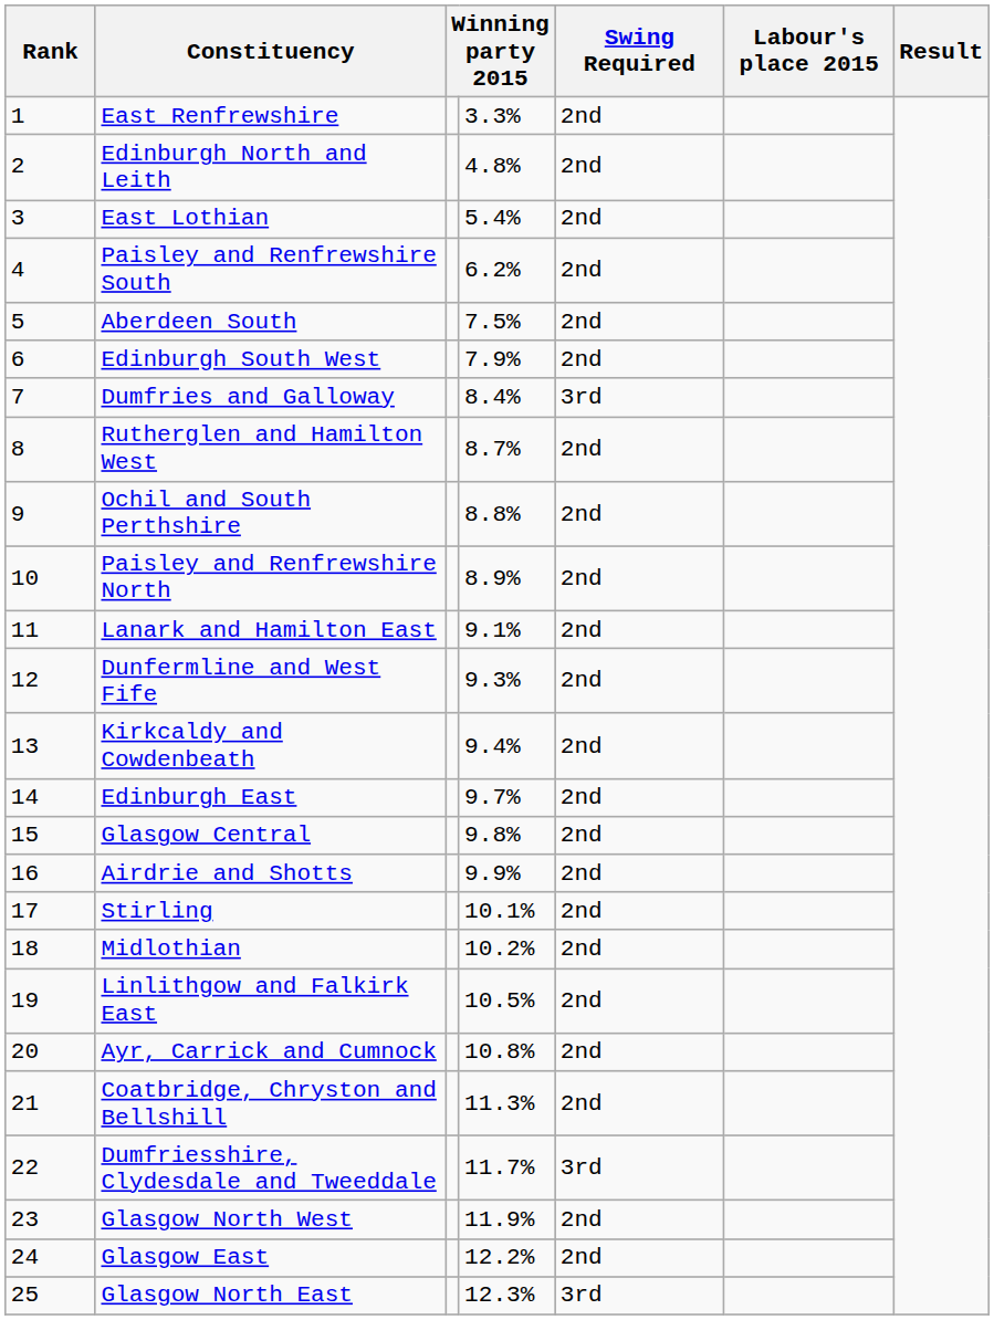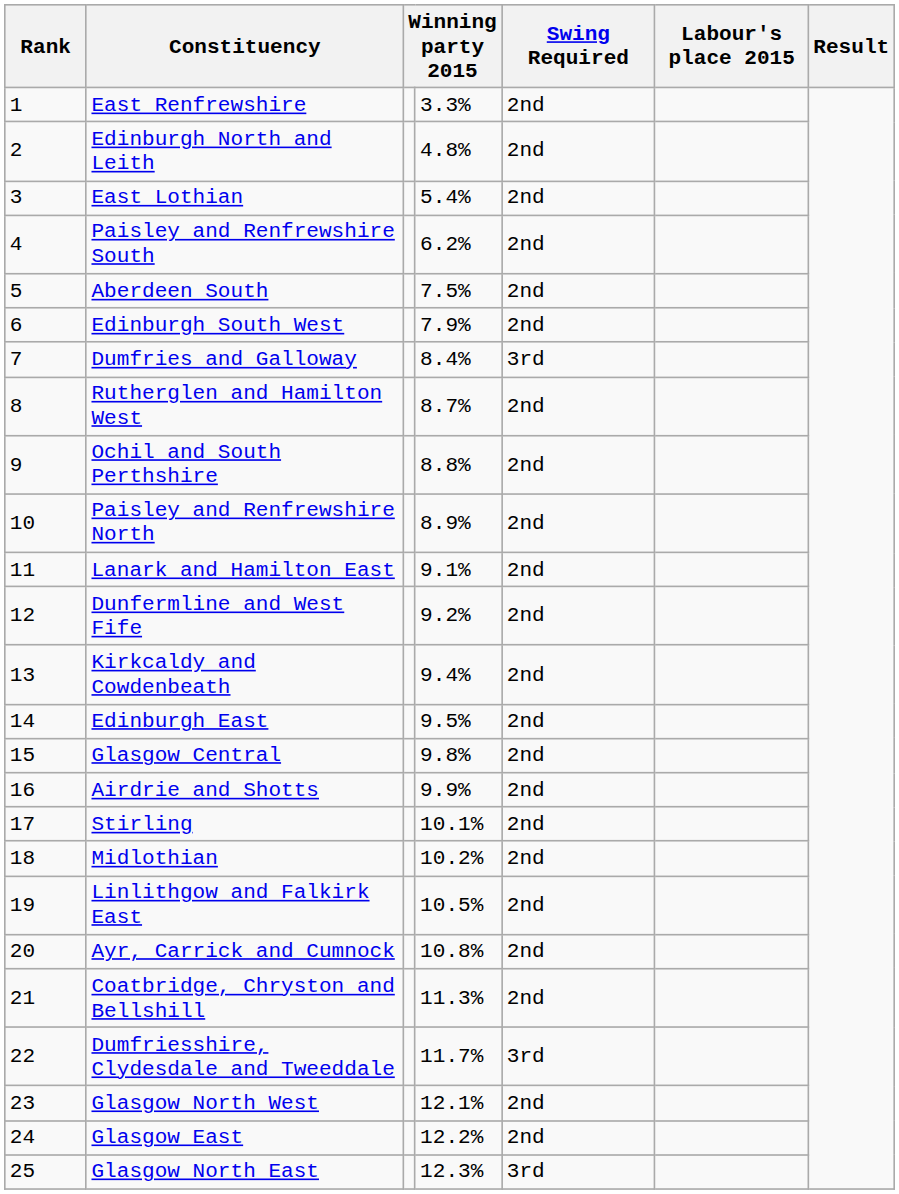Dunfermline and West Fife | column 4: 9.3% -> 9.2%
Edinburgh East | column 4: 9.7% -> 9.5%
Glasgow North West | column 4: 11.9% -> 12.1%
